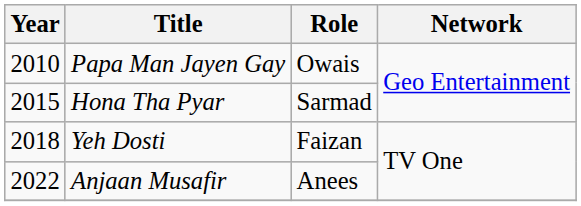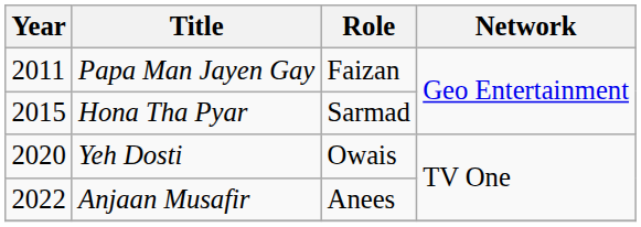Papa Man Jayen Gay | Year: 2010 -> 2011
Papa Man Jayen Gay | Role: Owais -> Faizan
Yeh Dosti | Year: 2018 -> 2020
Yeh Dosti | Role: Faizan -> Owais
